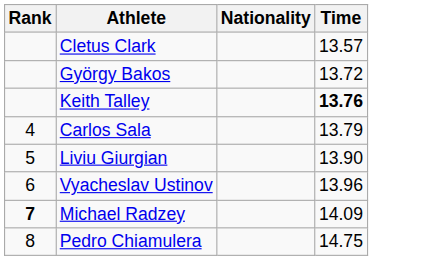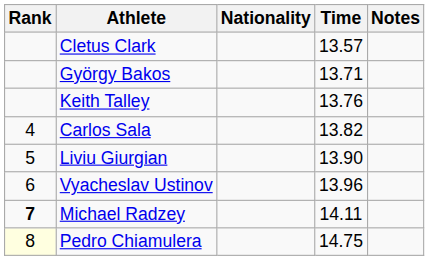+ column: Notes
György Bakos | Time: 13.72 -> 13.71
Keith Talley | Time: bold -> normal
Carlos Sala | Time: 13.79 -> 13.82
Michael Radzey | Time: 14.09 -> 14.11
Pedro Chiamulera | Rank: no background -> lightyellow background
